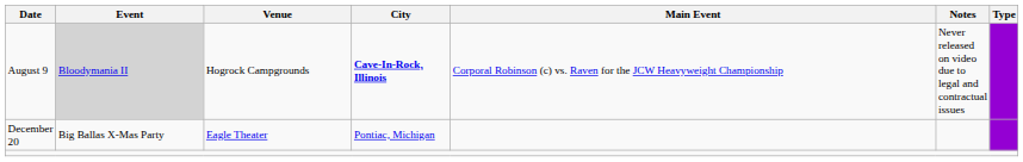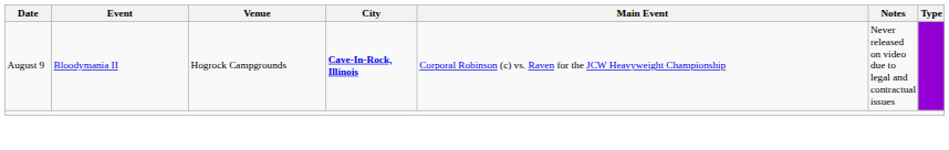August 9 | Event: lightgrey background -> no background
- row: December 20 | Big Ballas X-Mas Party | Eagle Theater | Pontiac, Michigan
